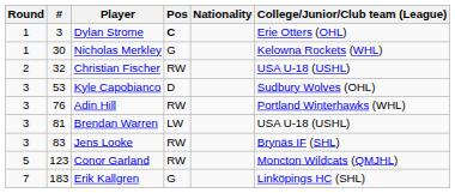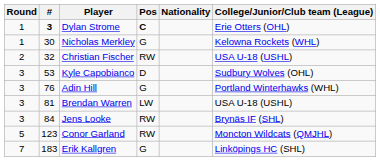Dylan Strome | #: normal -> bold
Adin Hill | Pos: RW -> G
Jens Looke | #: 83 -> 84
